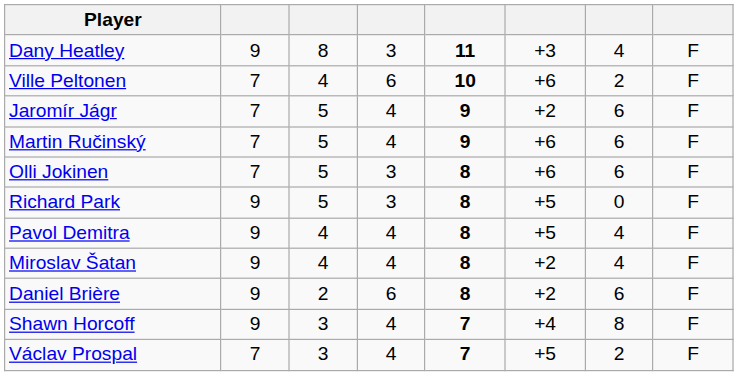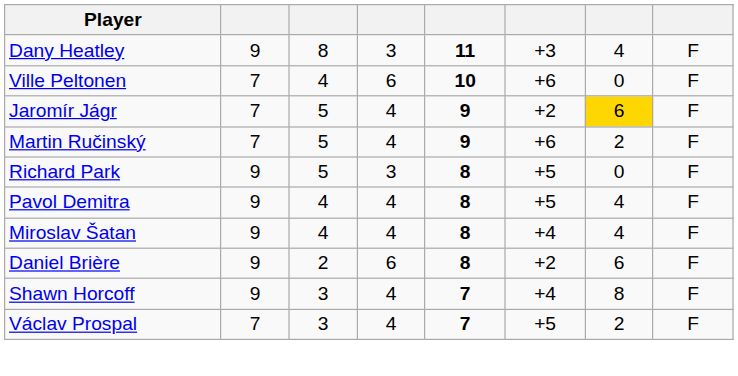Ville Peltonen | column 7: 2 -> 0
Jaromír Jágr | column 7: no background -> gold background
Martin Ručinský | column 7: 6 -> 2
- row: Olli Jokinen | 7 | 5 | 3 | 8 | +6 | 6 | F
Miroslav Šatan | column 6: +2 -> +4
